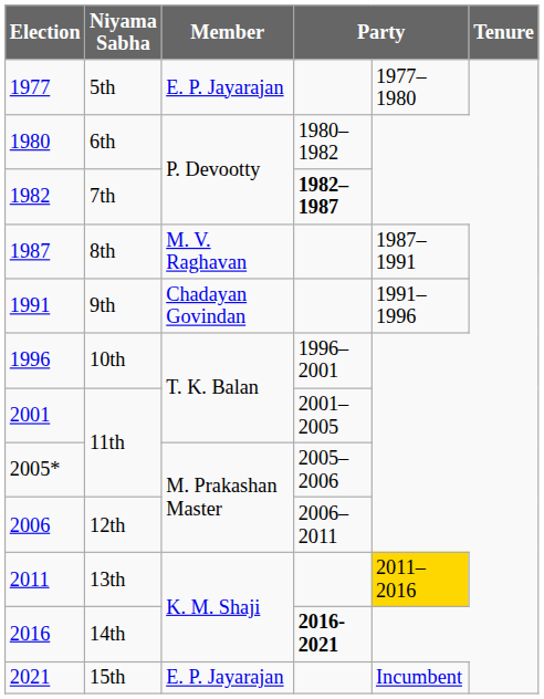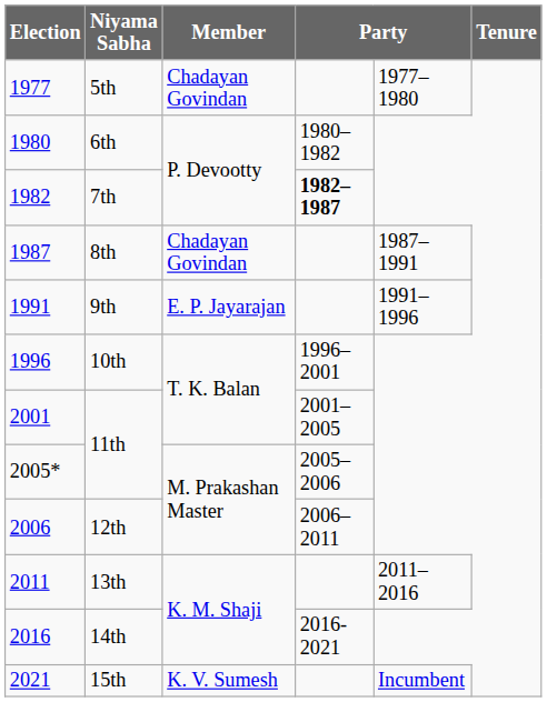5th | Member: E. P. Jayarajan -> Chadayan Govindan
8th | Member: M. V. Raghavan -> Chadayan Govindan
9th | Member: Chadayan Govindan -> E. P. Jayarajan
13th | column 5: gold background -> no background
14th | column 4: bold -> normal
15th | Member: E. P. Jayarajan -> K. V. Sumesh
